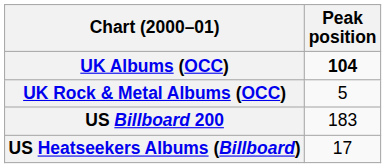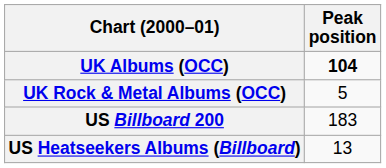US Heatseekers Albums (Billboard) | Peak position: 17 -> 13
